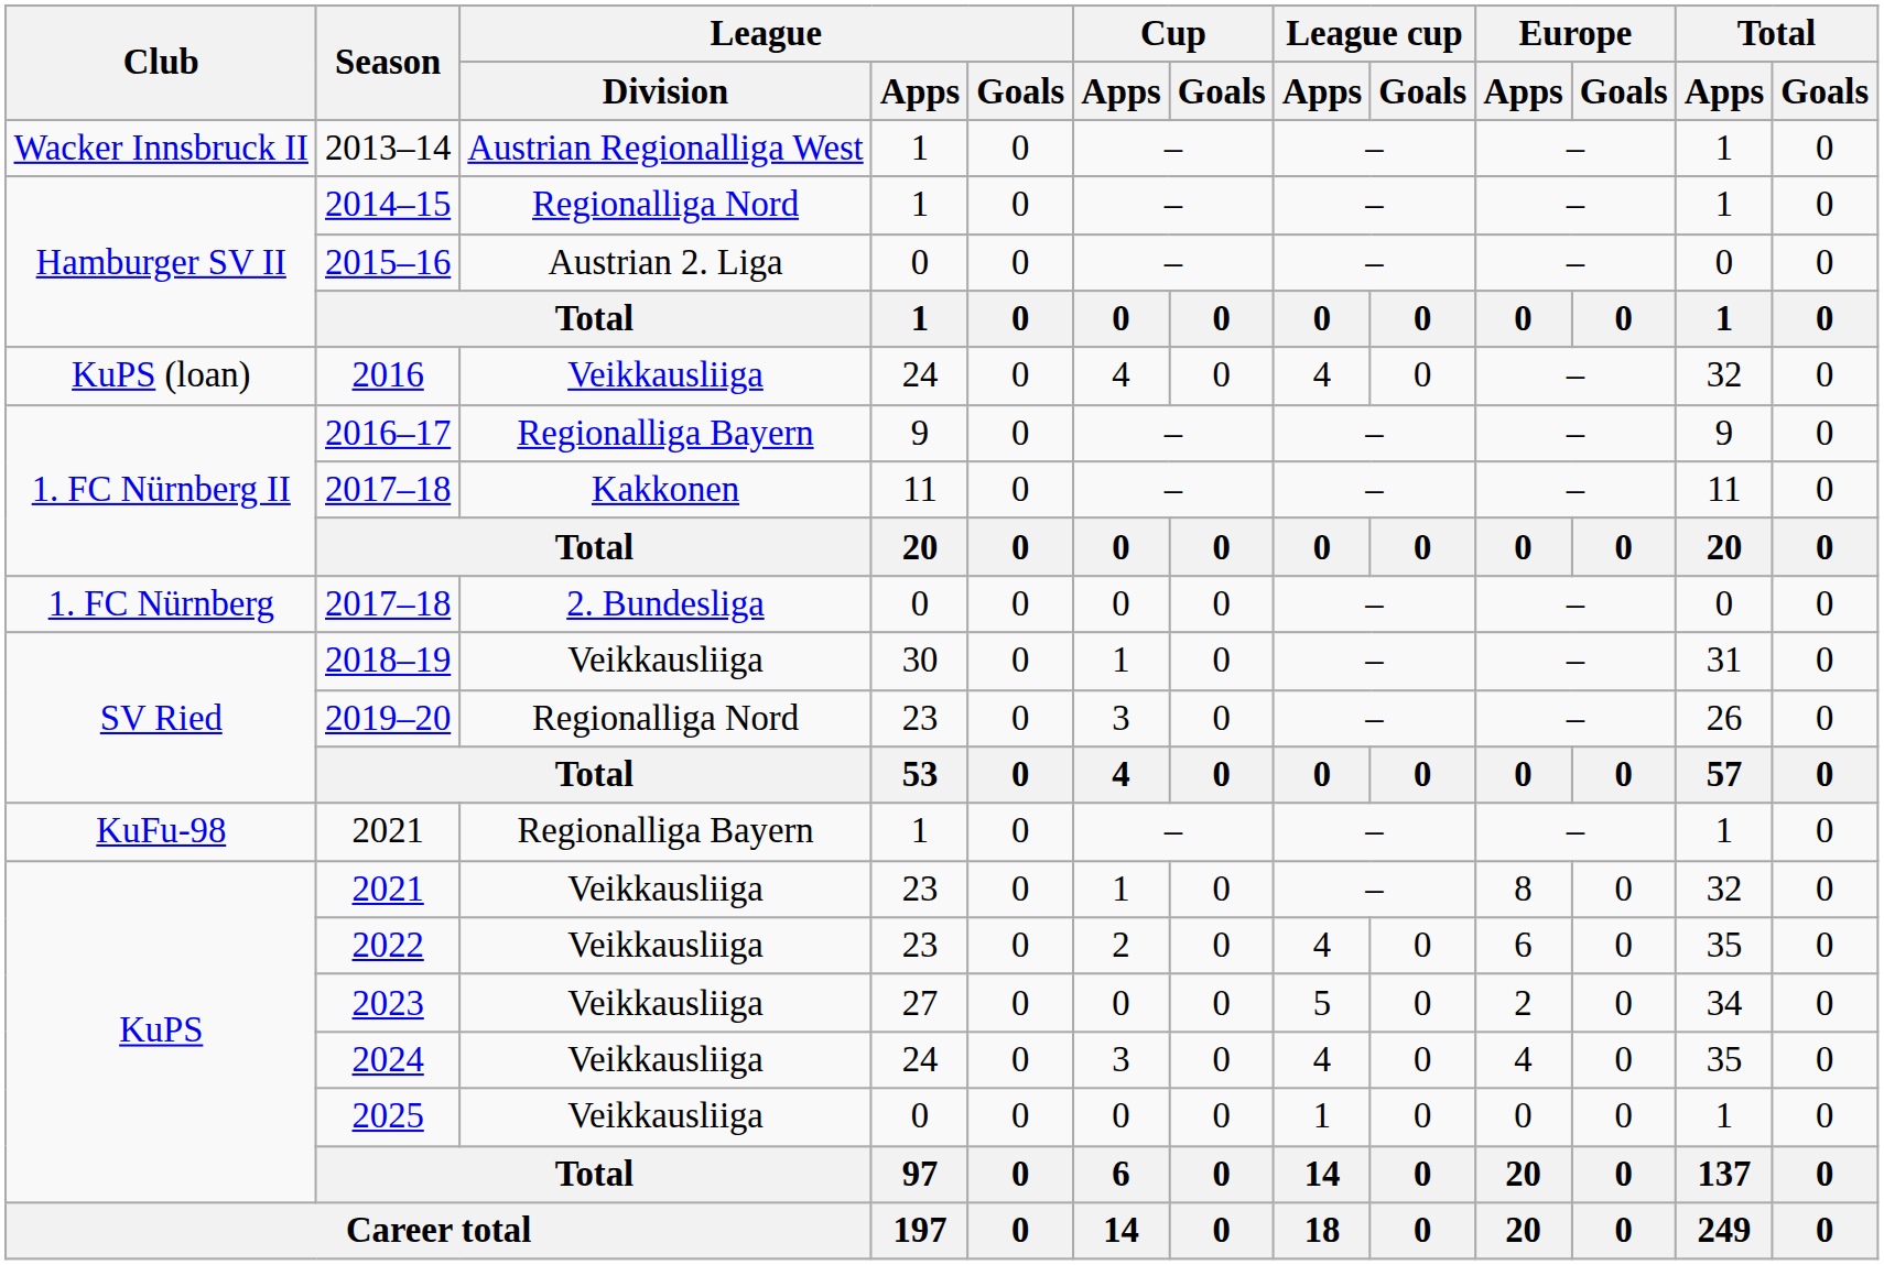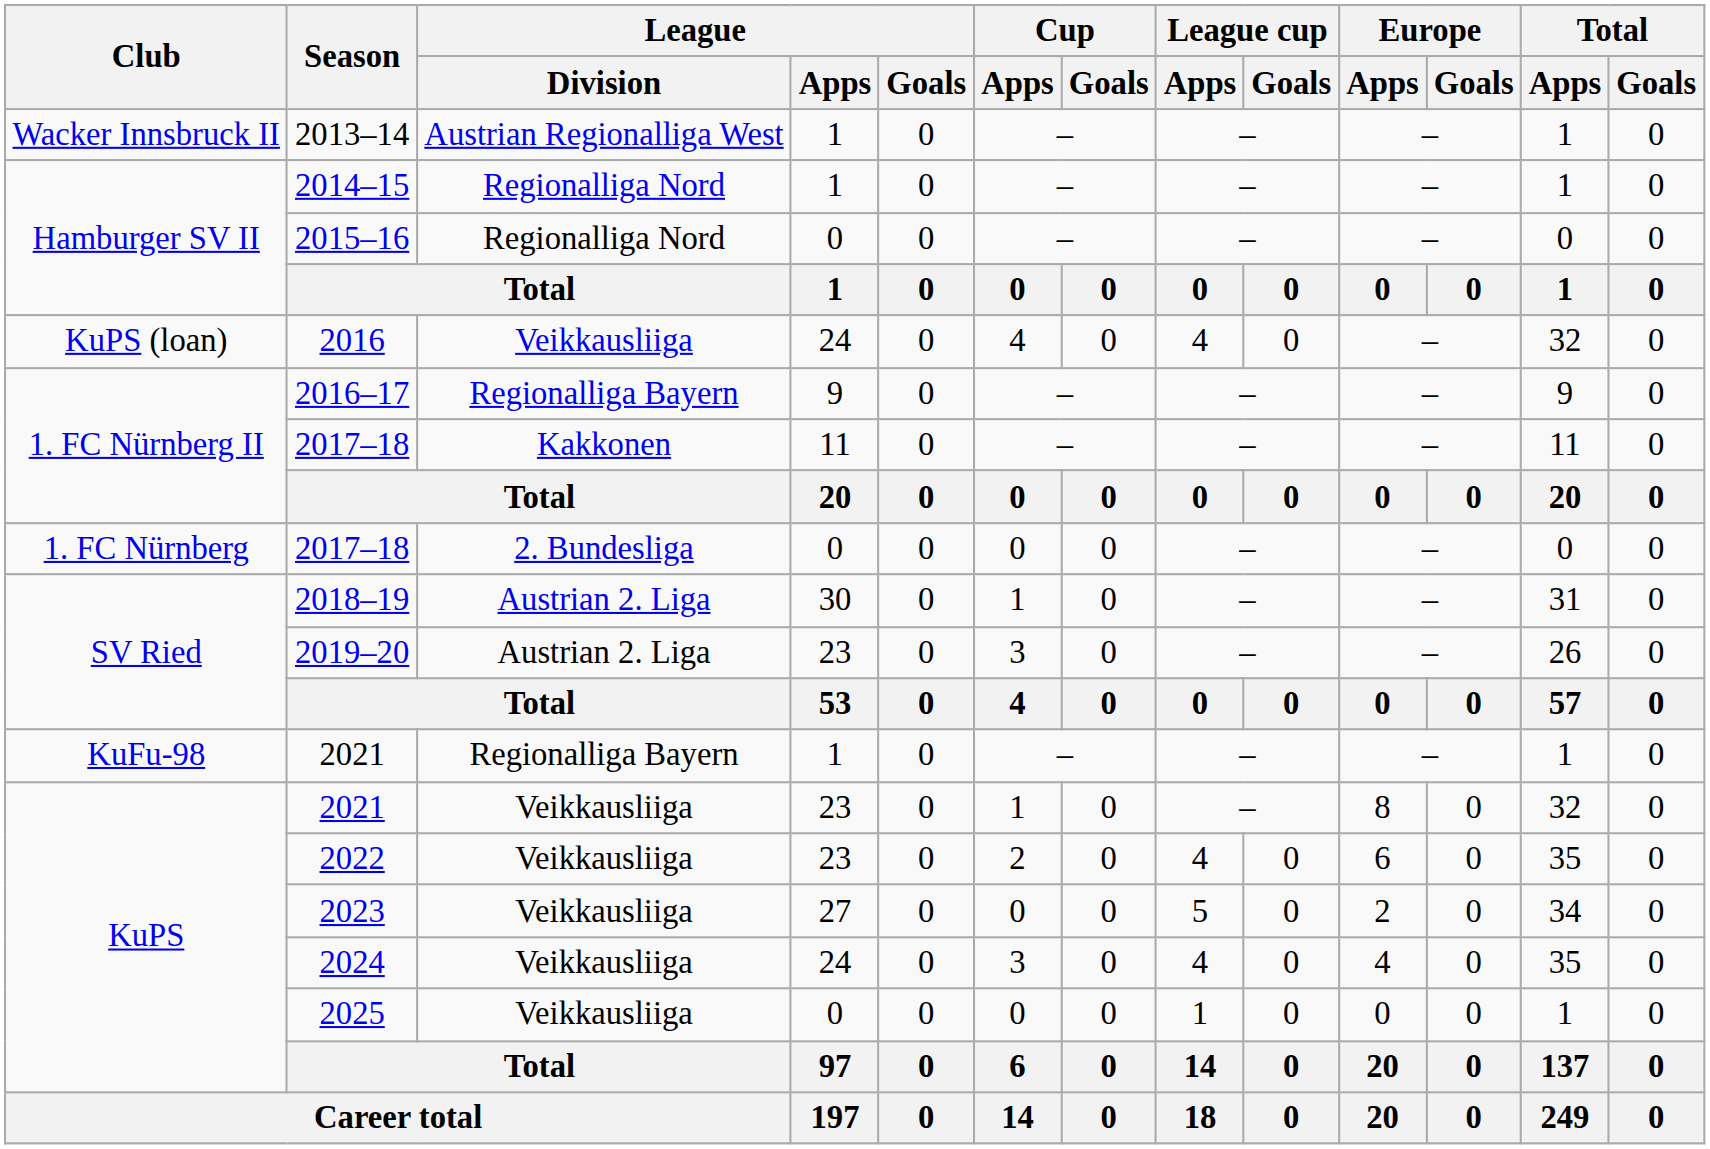2015–16 | League / Division: Austrian 2. Liga -> Regionalliga Nord
2018–19 | League / Division: Veikkausliiga -> Austrian 2. Liga
2019–20 | League / Division: Regionalliga Nord -> Austrian 2. Liga
